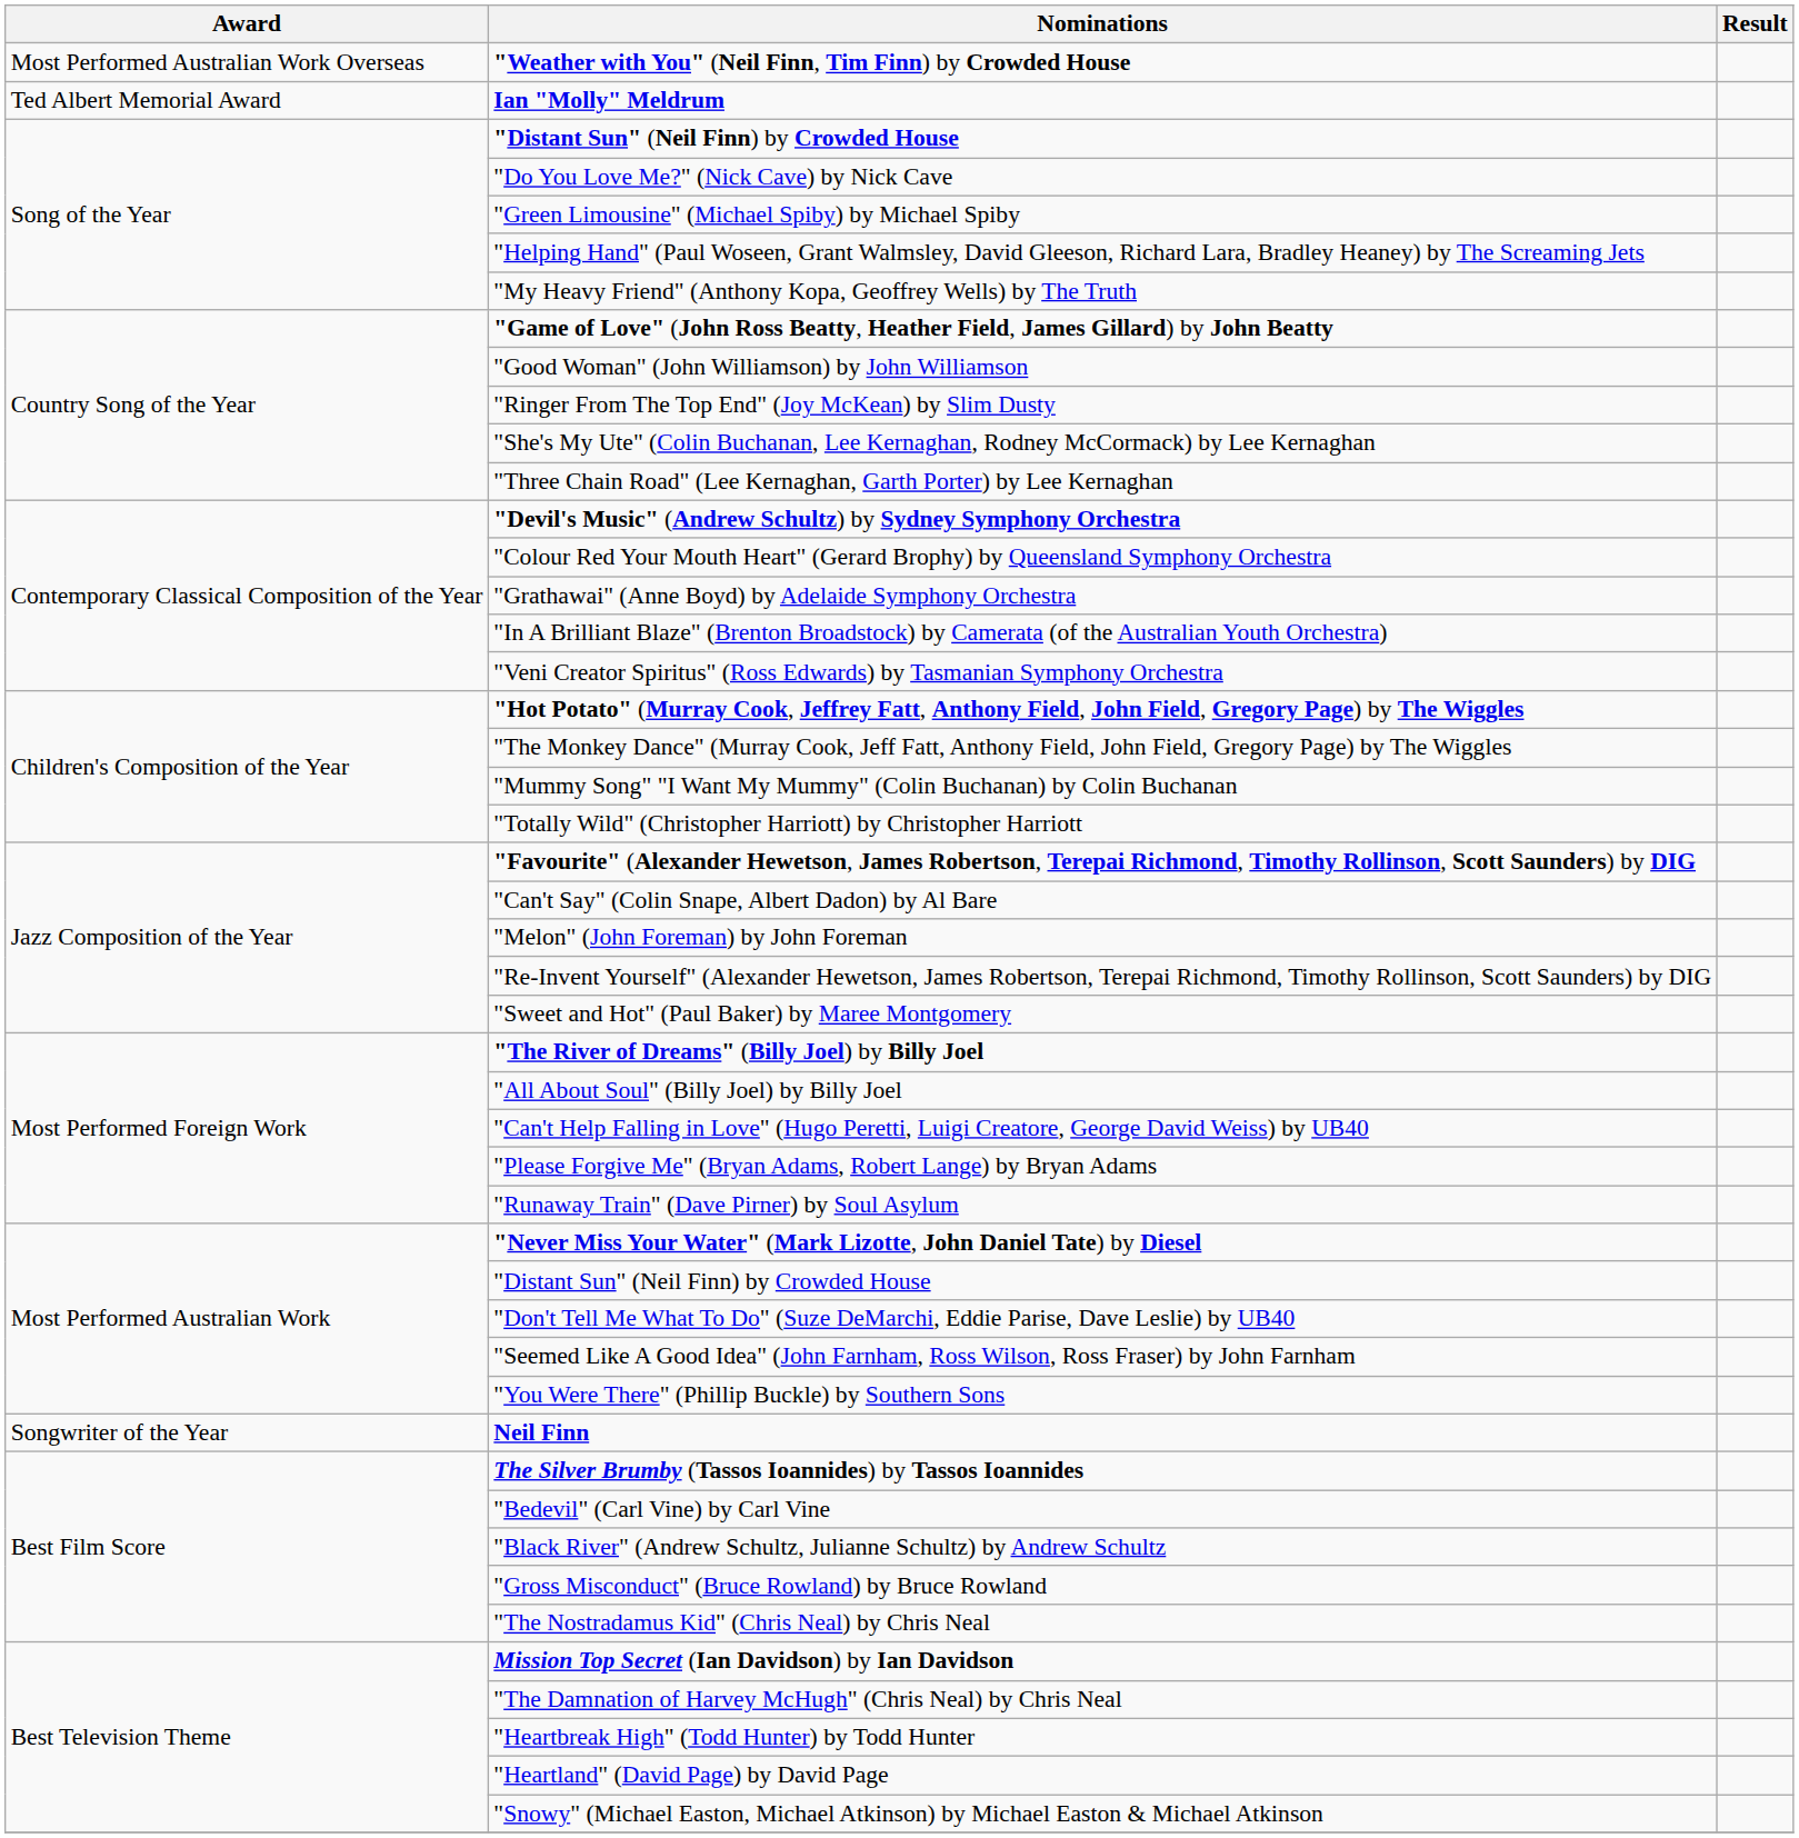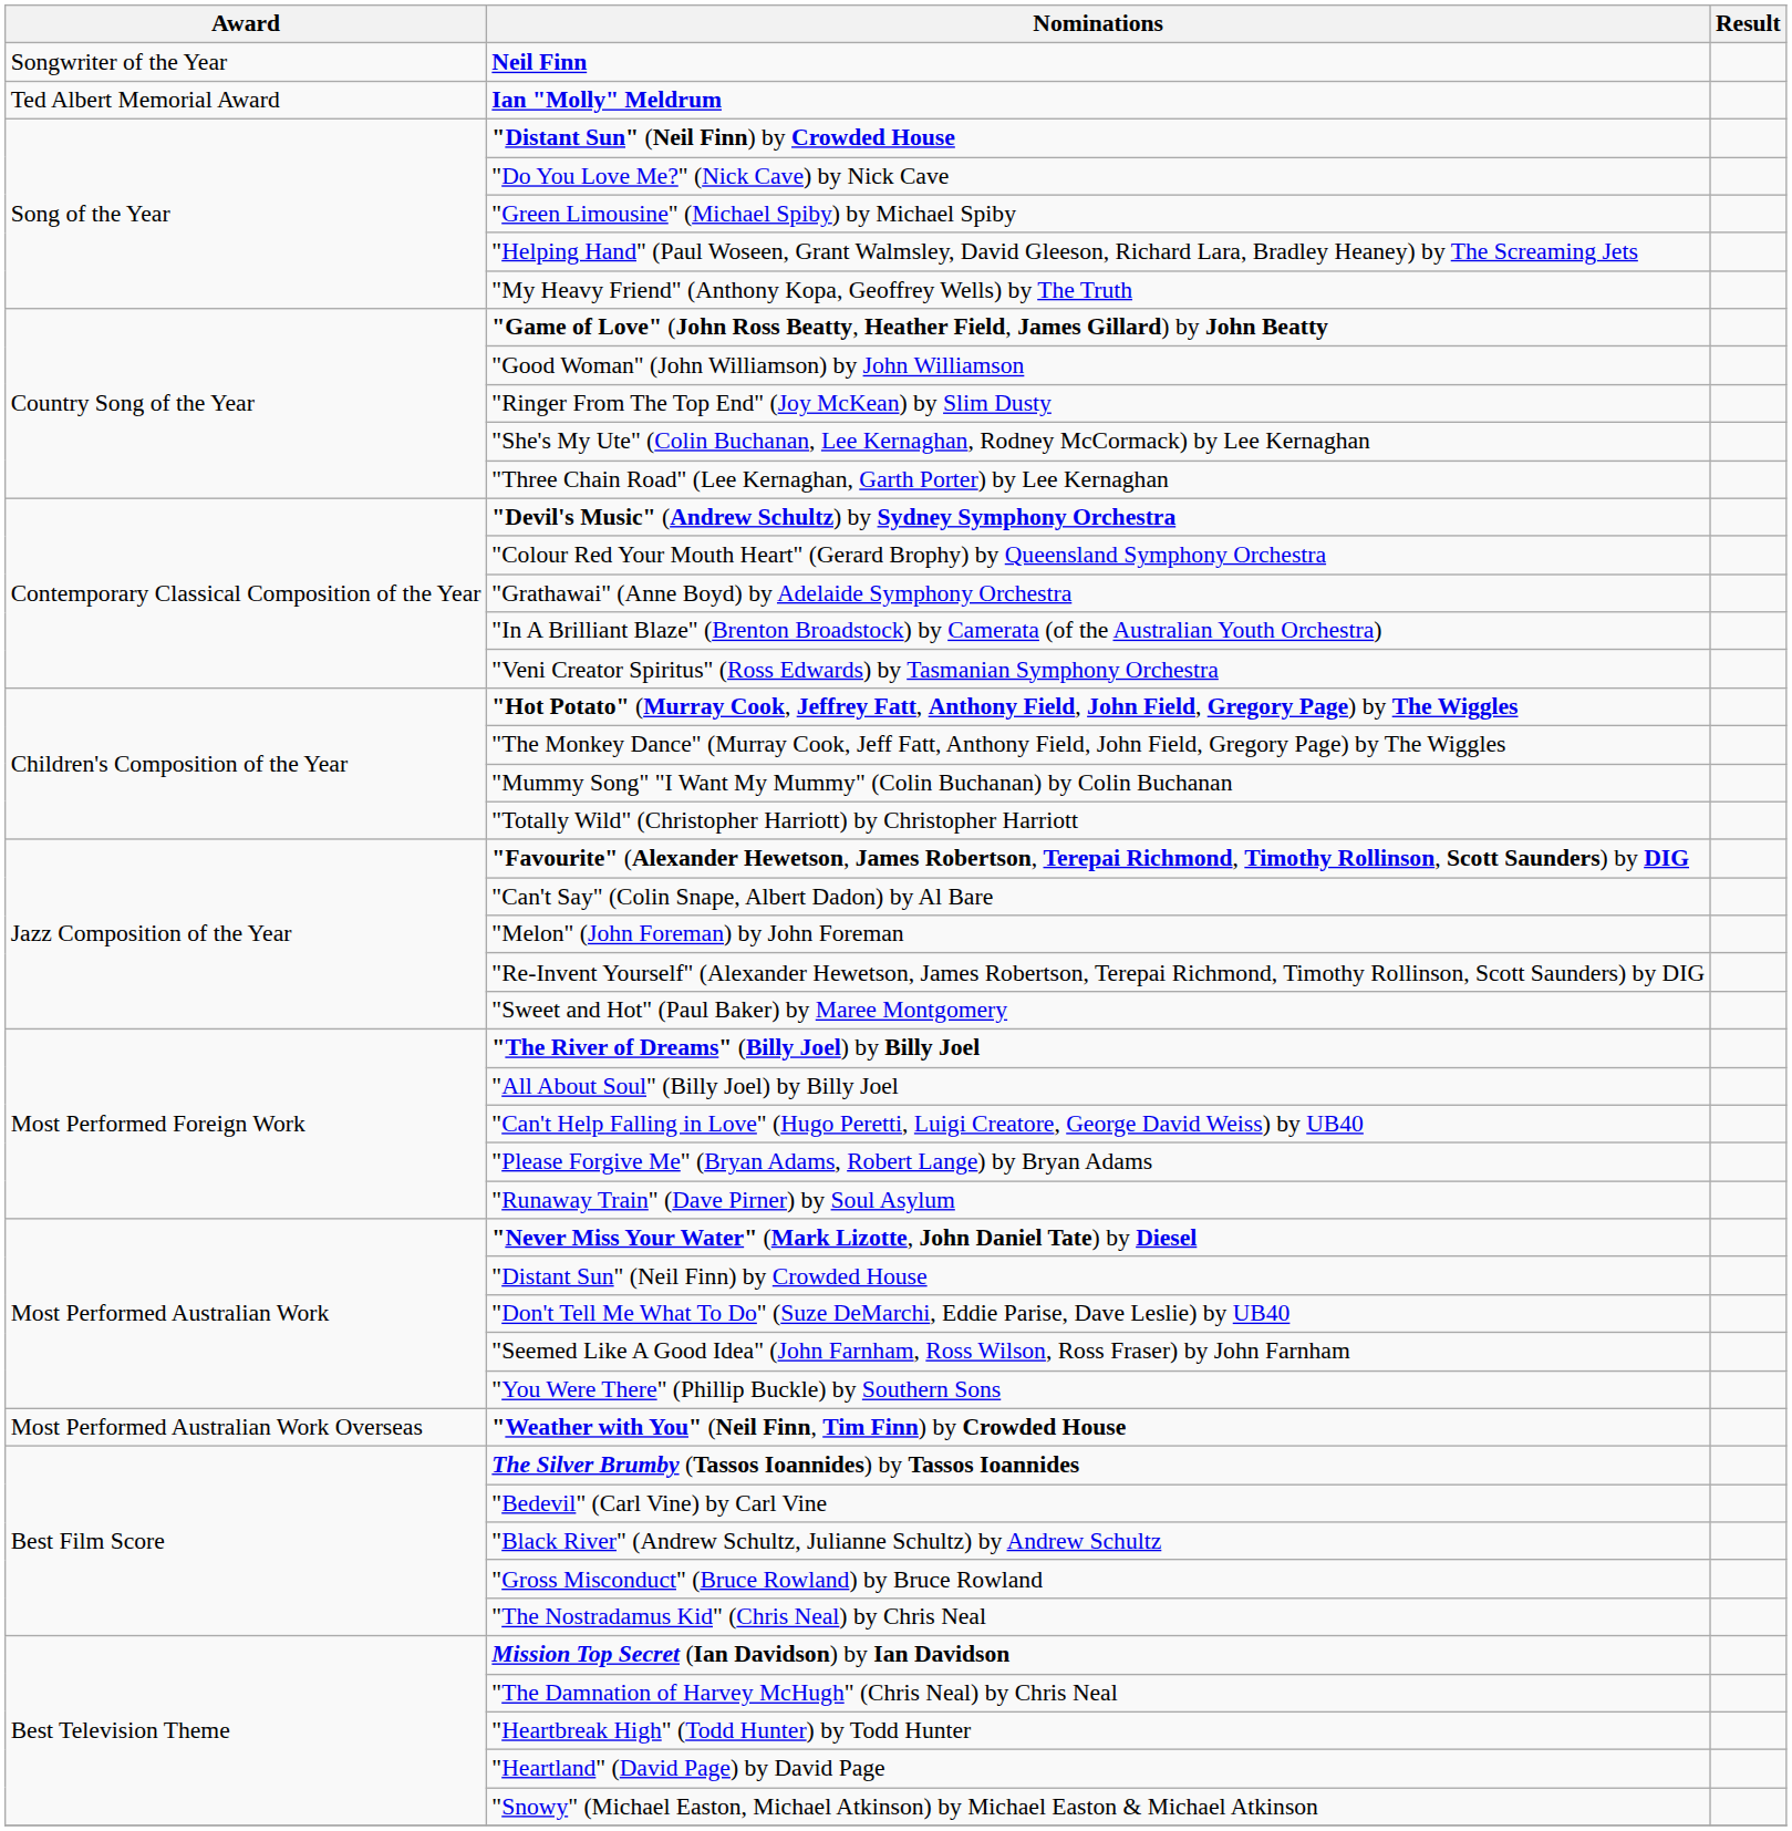rows swapped: Neil Finn <-> "Weather with You" (Neil Finn, Tim Finn) by Crowded House
